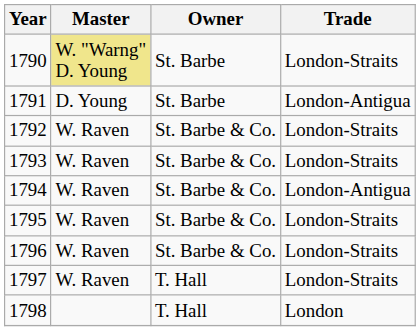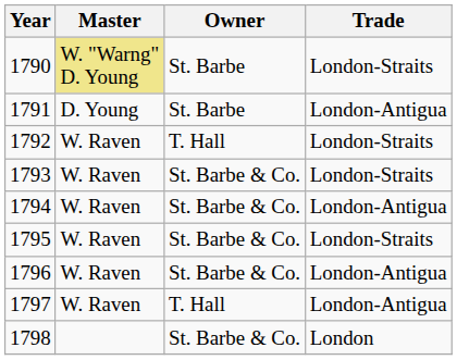1792 | Owner: St. Barbe & Co. -> T. Hall
1796 | Trade: London-Straits -> London-Antigua
1797 | Trade: London-Straits -> London-Antigua
1798 | Owner: T. Hall -> St. Barbe & Co.
